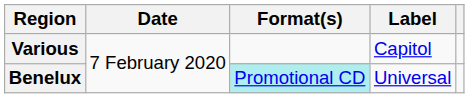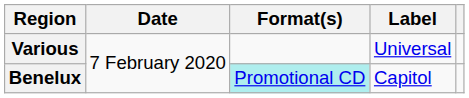Various | Label: Capitol -> Universal
Benelux | Label: Universal -> Capitol
